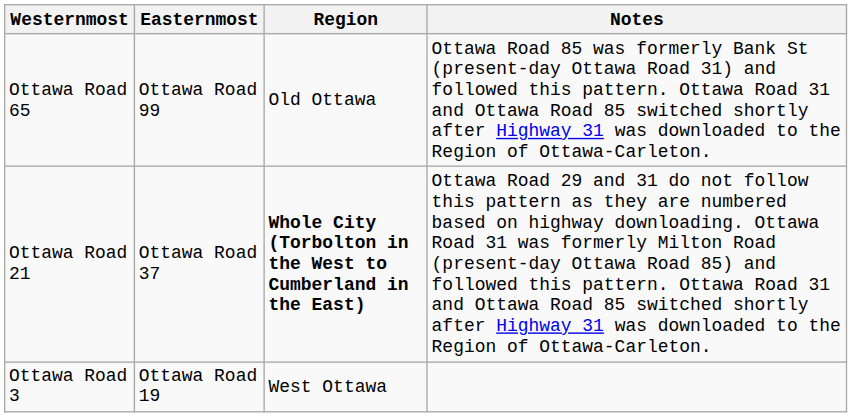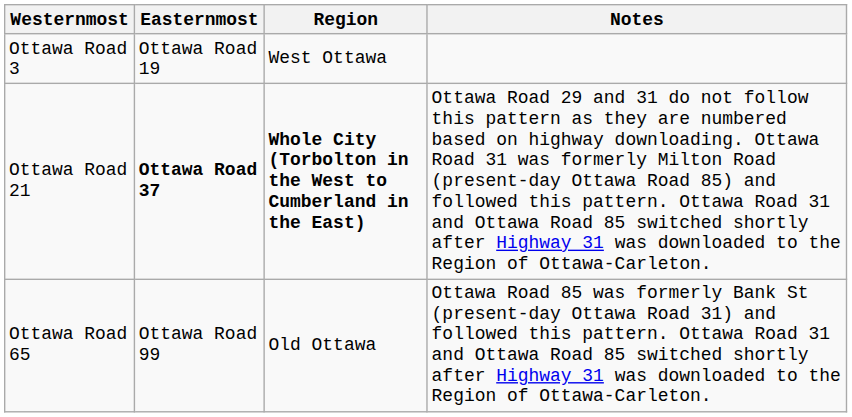rows swapped: Ottawa Road 3 <-> Ottawa Road 65
Ottawa Road 21 | Easternmost: normal -> bold
